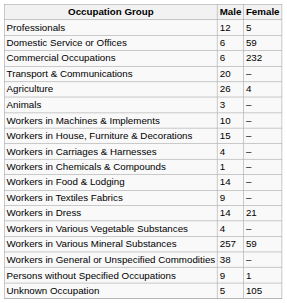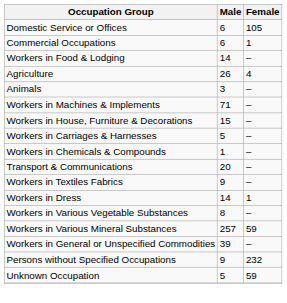- row: Professionals | 12 | 5
Domestic Service or Offices | Female: 59 -> 105
Commercial Occupations | Female: 232 -> 1
rows swapped: Transport & Communications <-> Workers in Food & Lodging
Workers in Machines & Implements | Male: 10 -> 71
Workers in Carriages & Harnesses | Male: 4 -> 5
Workers in Dress | Female: 21 -> 1
Workers in Various Vegetable Substances | Male: 4 -> 8
Workers in General or Unspecified Commodities | Male: 38 -> 39
Persons without Specified Occupations | Female: 1 -> 232
Unknown Occupation | Female: 105 -> 59
